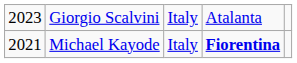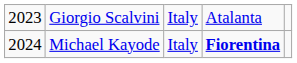Michael Kayode | column 1: 2021 -> 2024
